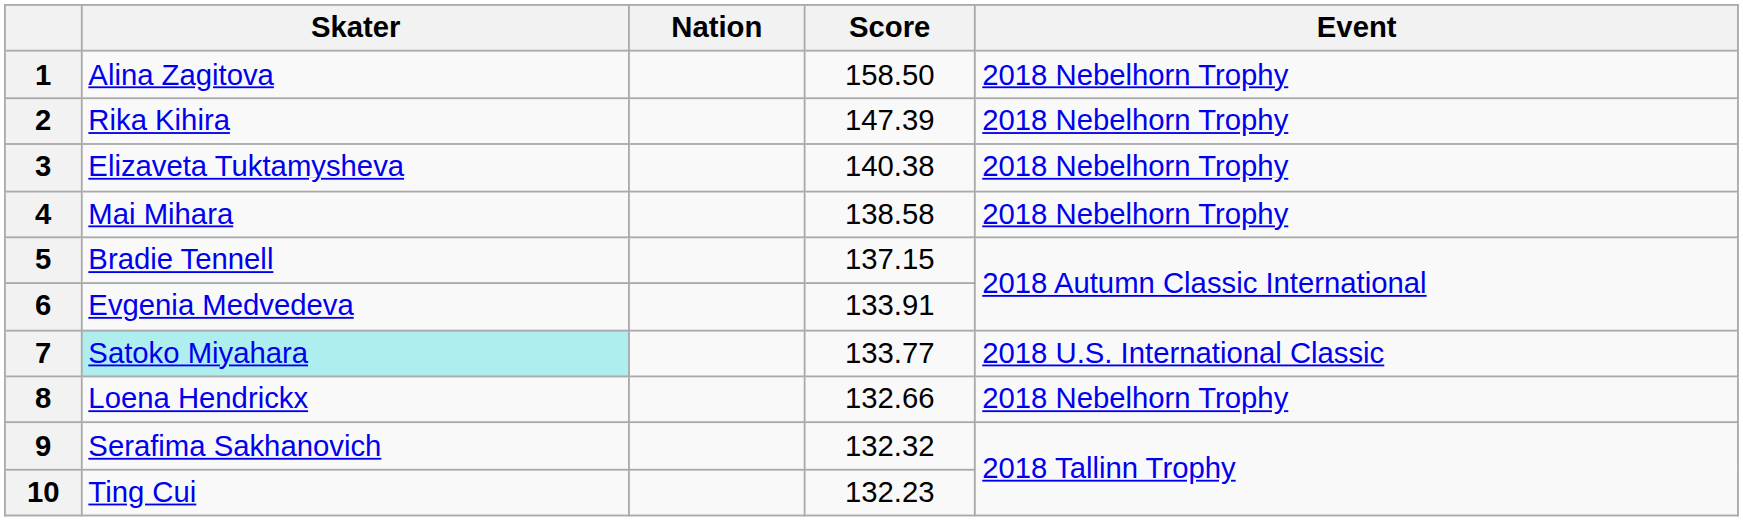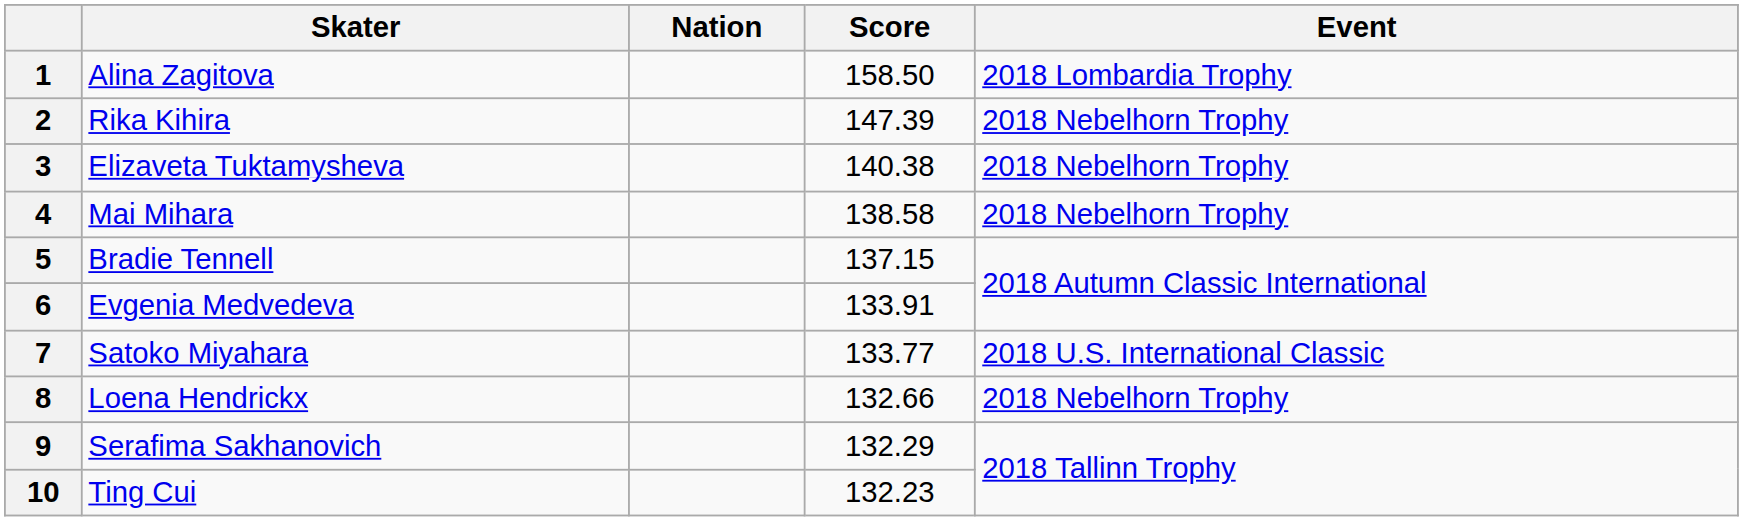1 | Event: 2018 Nebelhorn Trophy -> 2018 Lombardia Trophy
7 | Skater: paleturquoise background -> no background
9 | Score: 132.32 -> 132.29
